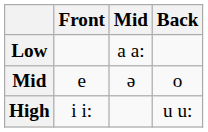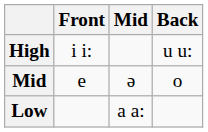rows swapped: High <-> Low
